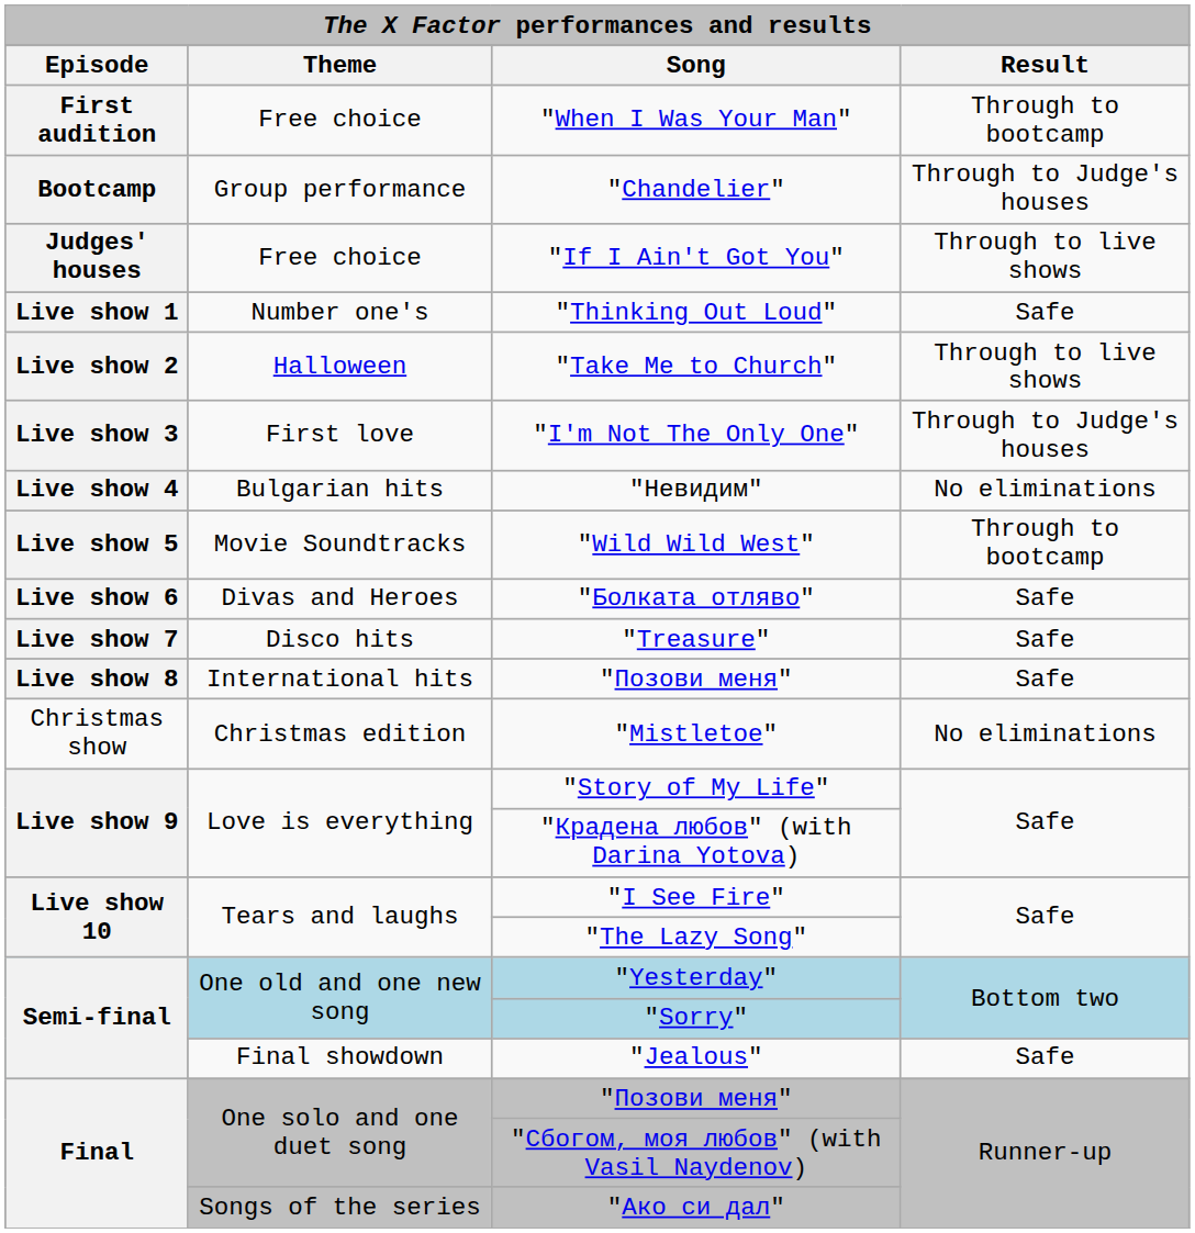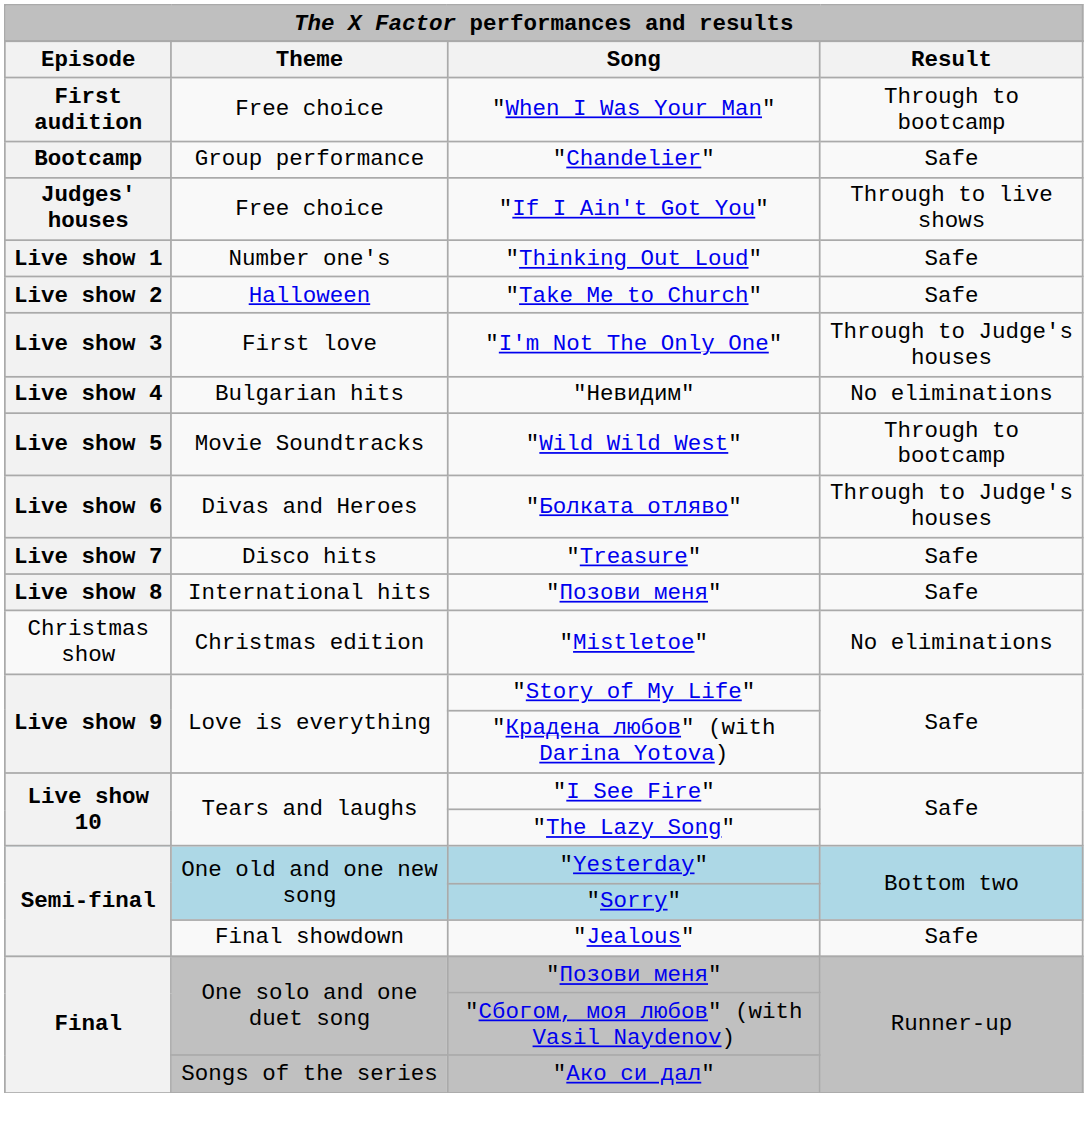"Chandelier" | Result: Through to Judge's houses -> Safe
"Take Me to Church" | Result: Through to live shows -> Safe
"Болката отляво" | Result: Safe -> Through to Judge's houses
